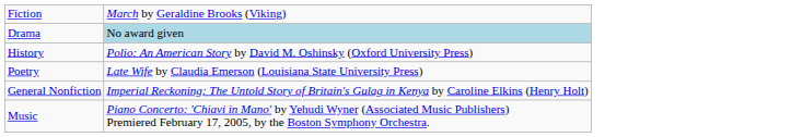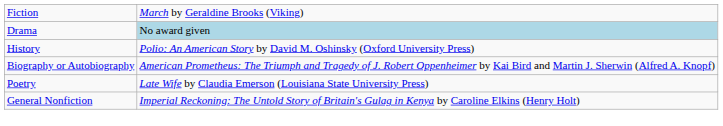+ row: Biography or Autobiography | American Prometheus: The Triumph and Tragedy of J. Robert Oppenheimer by Kai Bird and Martin J. Sherwin (Alfred A. Knopf)
- row: Music | Piano Concerto: 'Chiavi in Mano' by Yehudi Wyner (Associated Music Publishers) Premiered February 17, 2005, by the Boston Symphony Orchestra.
